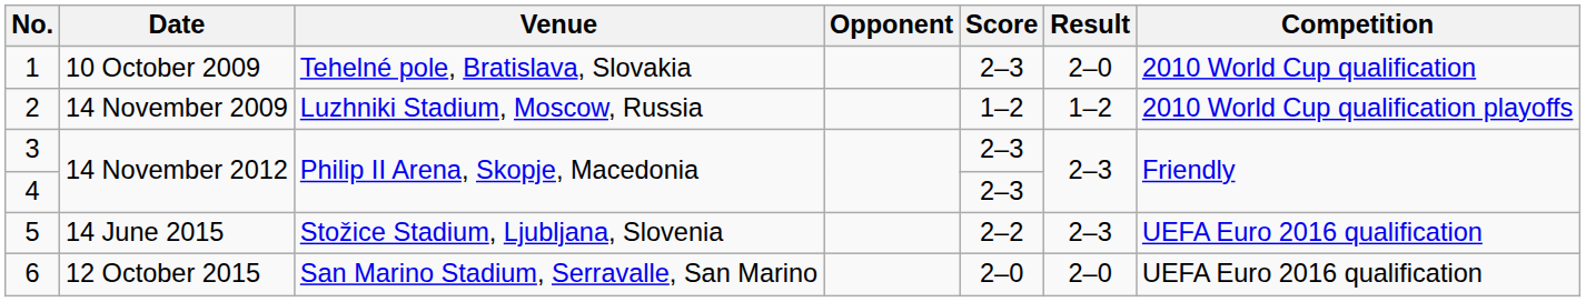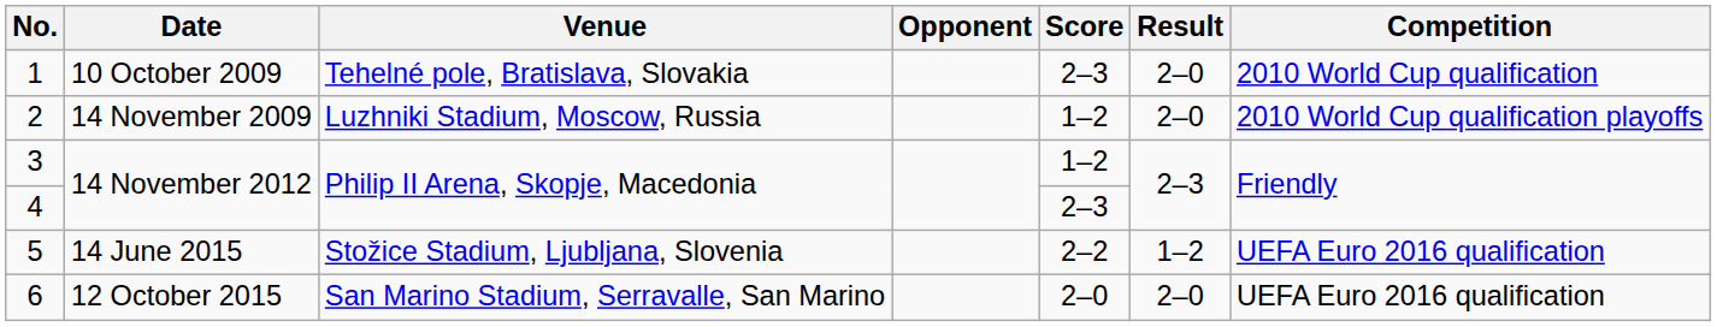2 | Result: 1–2 -> 2–0
3 | Score: 2–3 -> 1–2
5 | Result: 2–3 -> 1–2
